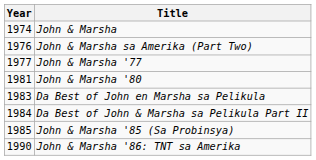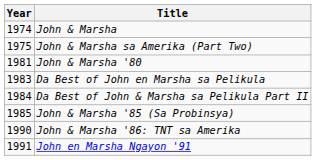John & Marsha sa Amerika (Part Two) | Year: 1976 -> 1975
- row: 1977 | John & Marsha '77
+ row: 1991 | John en Marsha Ngayon '91
